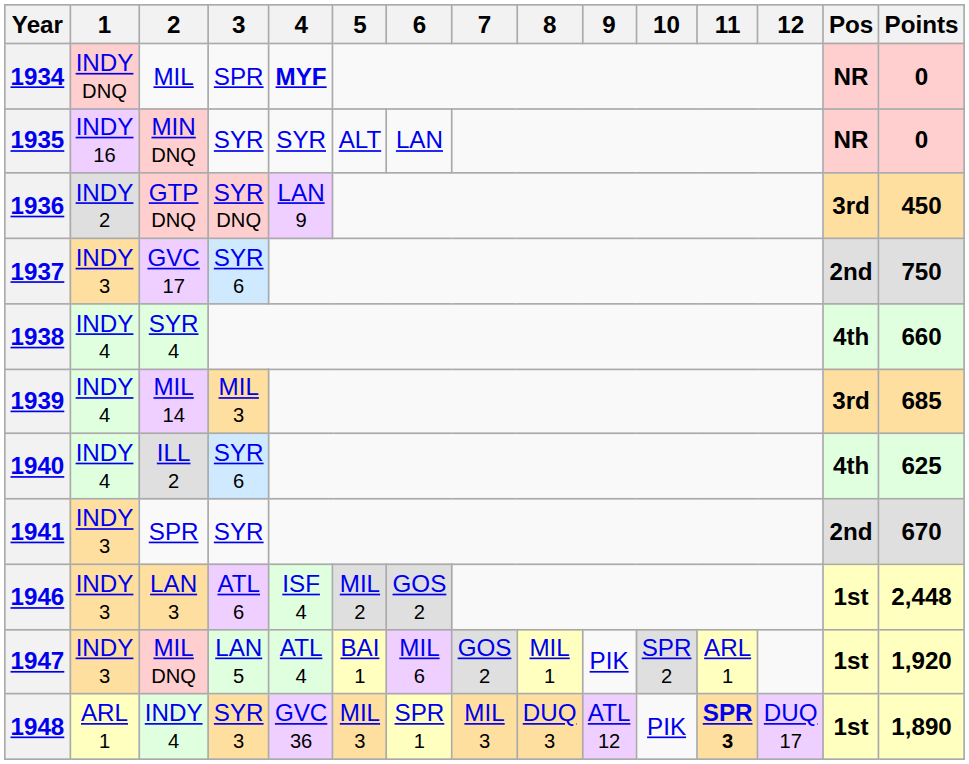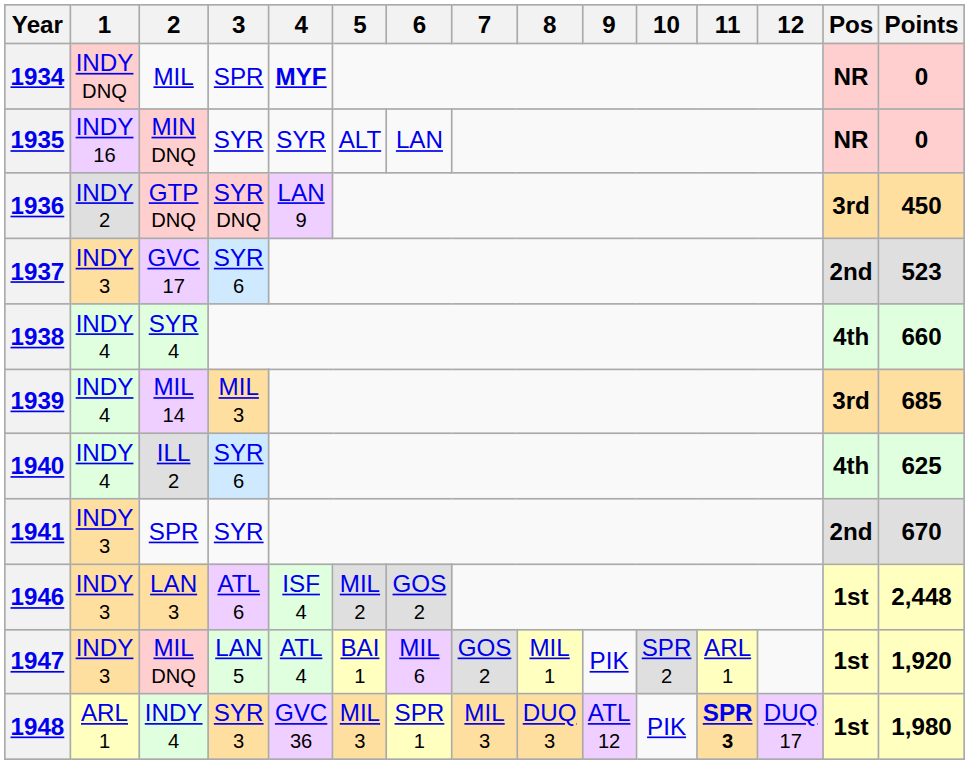1937 | Points: 750 -> 523
1948 | Points: 1,890 -> 1,980
